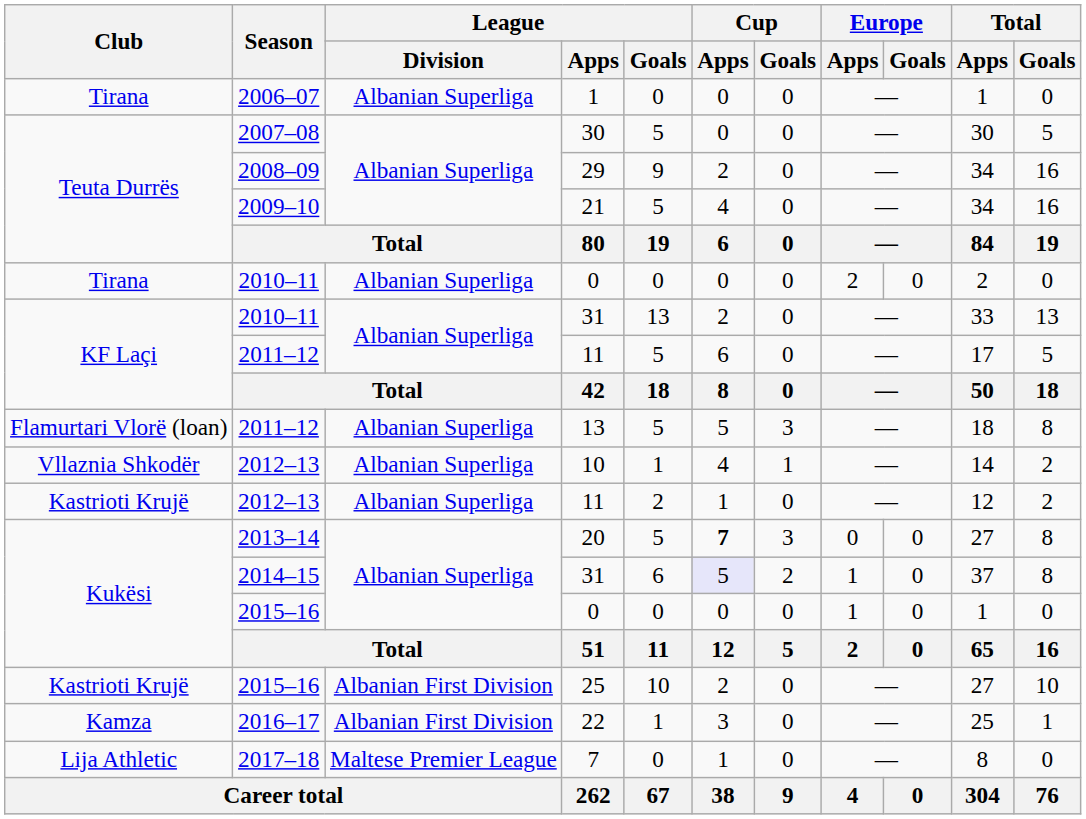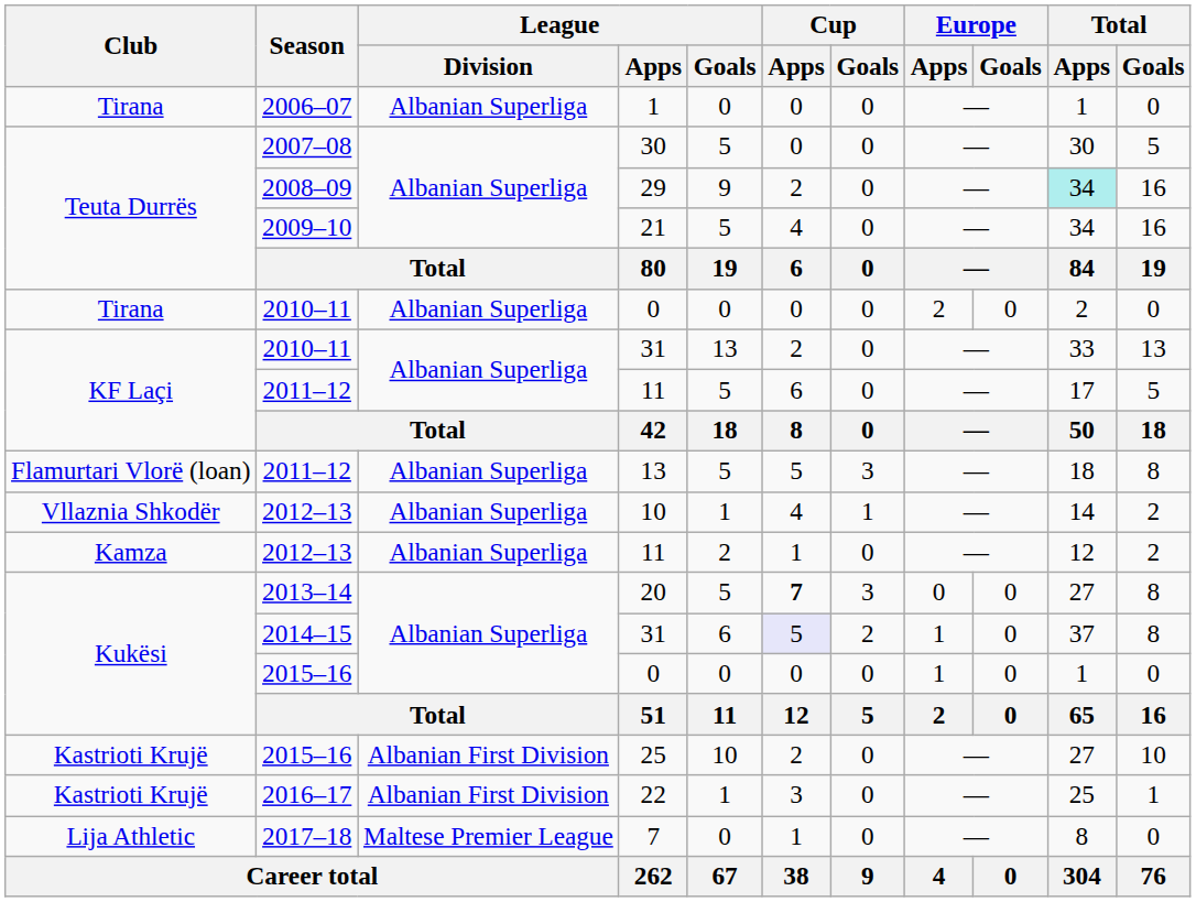29 | Total / Apps: no background -> paleturquoise background
2012–13 / 11 | Club: Kastrioti Krujë -> Kamza
22 | Club: Kamza -> Kastrioti Krujë
